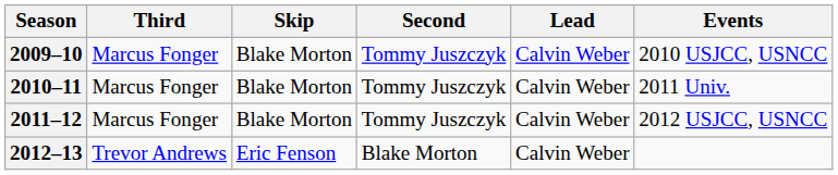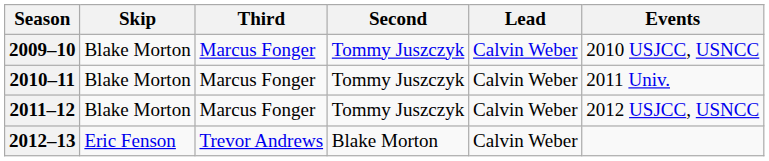columns swapped: Skip <-> Third
